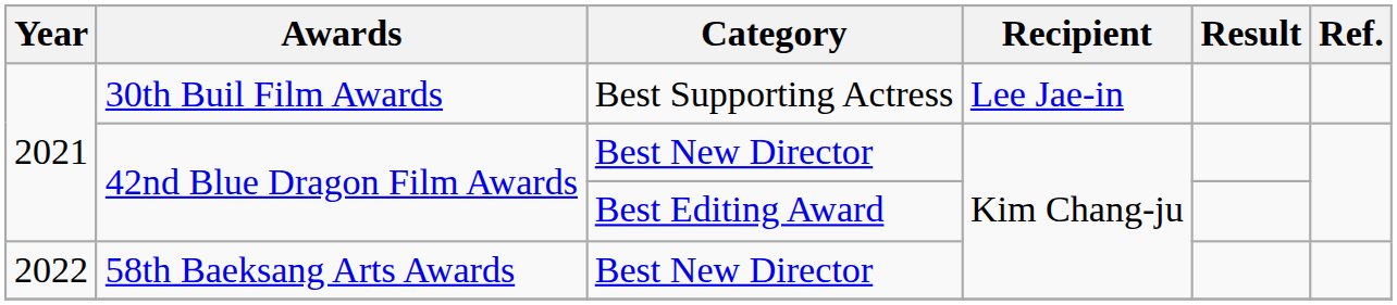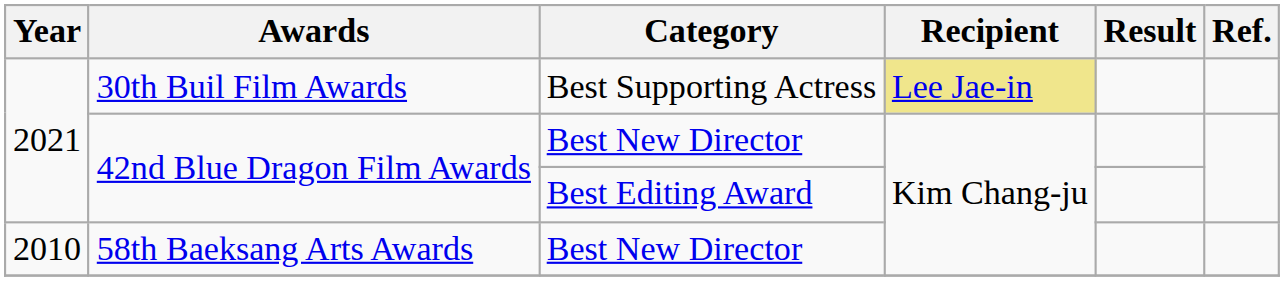30th Buil Film Awards | Recipient: no background -> khaki background
58th Baeksang Arts Awards | Year: 2022 -> 2010
